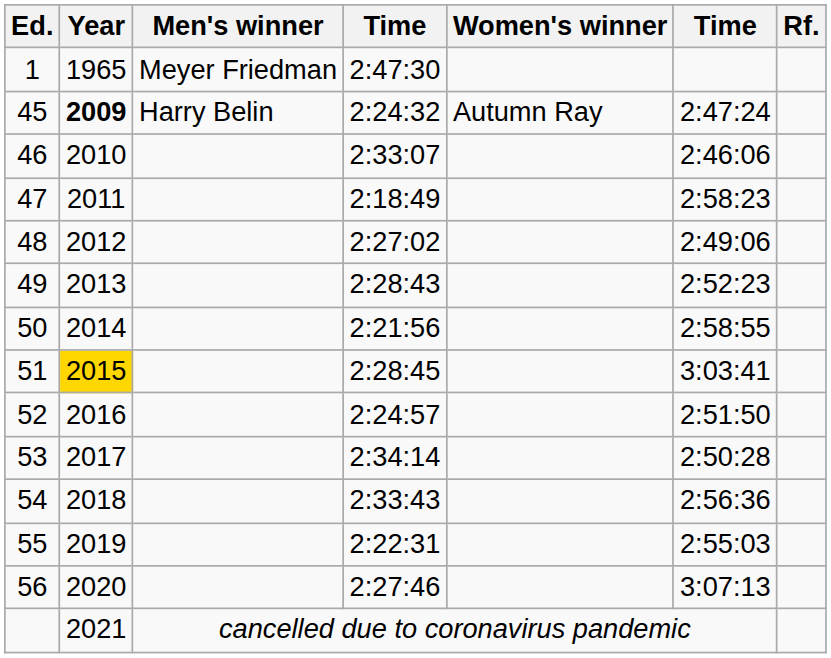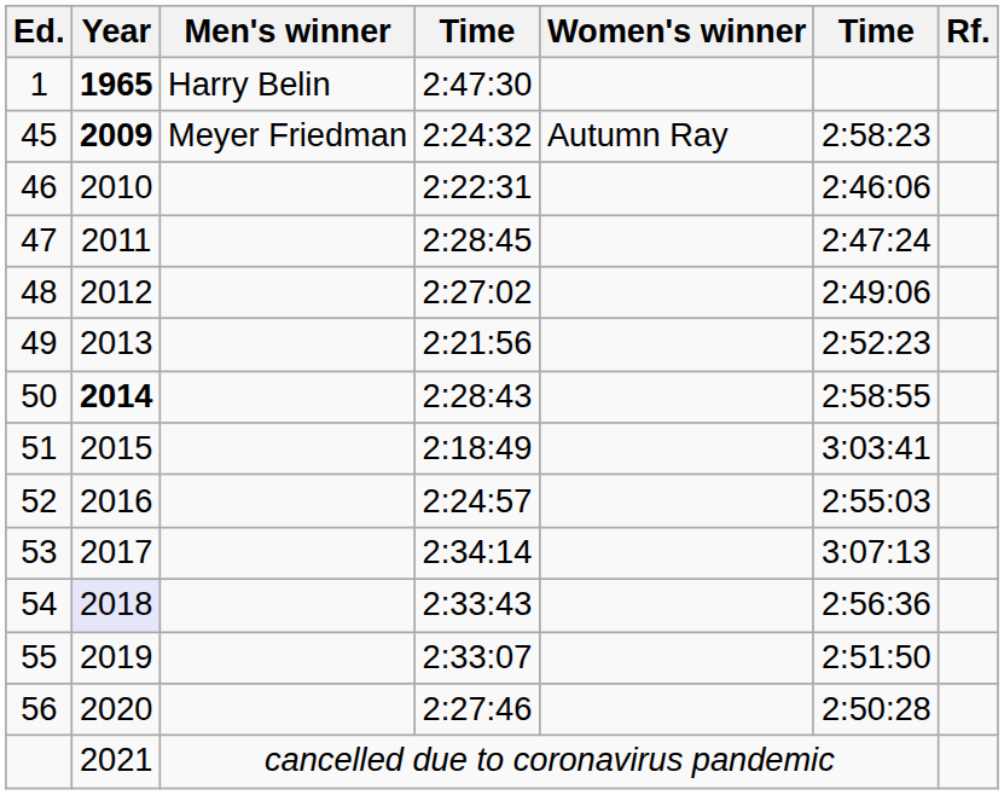1 | Year: normal -> bold
1 | Men's winner: Meyer Friedman -> Harry Belin
45 | Men's winner: Harry Belin -> Meyer Friedman
45 | column 6: 2:47:24 -> 2:58:23
46 | column 4: 2:33:07 -> 2:22:31
47 | column 4: 2:18:49 -> 2:28:45
47 | column 6: 2:58:23 -> 2:47:24
49 | column 4: 2:28:43 -> 2:21:56
50 | Year: normal -> bold
50 | column 4: 2:21:56 -> 2:28:43
51 | Year: gold background -> no background
51 | column 4: 2:28:45 -> 2:18:49
52 | column 6: 2:51:50 -> 2:55:03
53 | column 6: 2:50:28 -> 3:07:13
54 | Year: no background -> lavender background
55 | column 4: 2:22:31 -> 2:33:07
55 | column 6: 2:55:03 -> 2:51:50
56 | column 6: 3:07:13 -> 2:50:28
